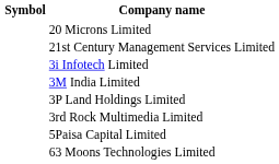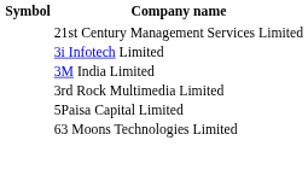- row: 20 Microns Limited
- row: 3P Land Holdings Limited
